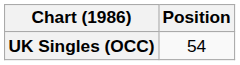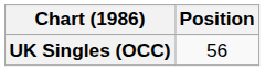UK Singles (OCC) | Position: 54 -> 56
